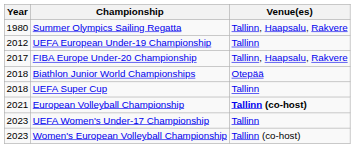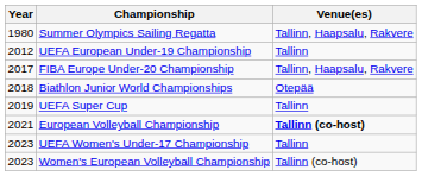UEFA Super Cup | Year: 2018 -> 2019
